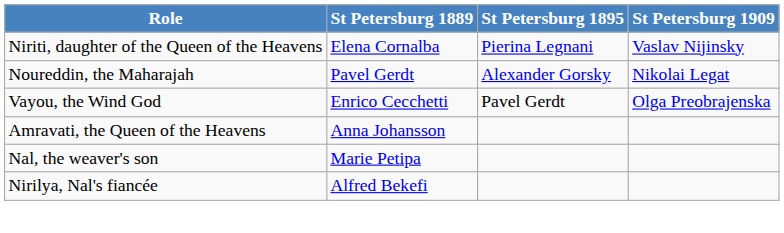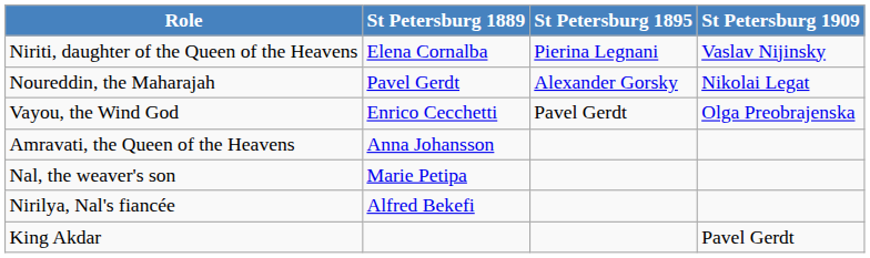+ row: King Akdar | Pavel Gerdt
